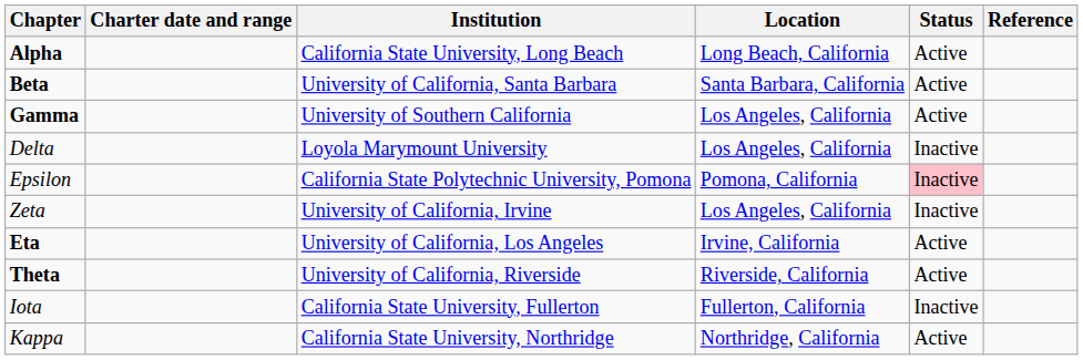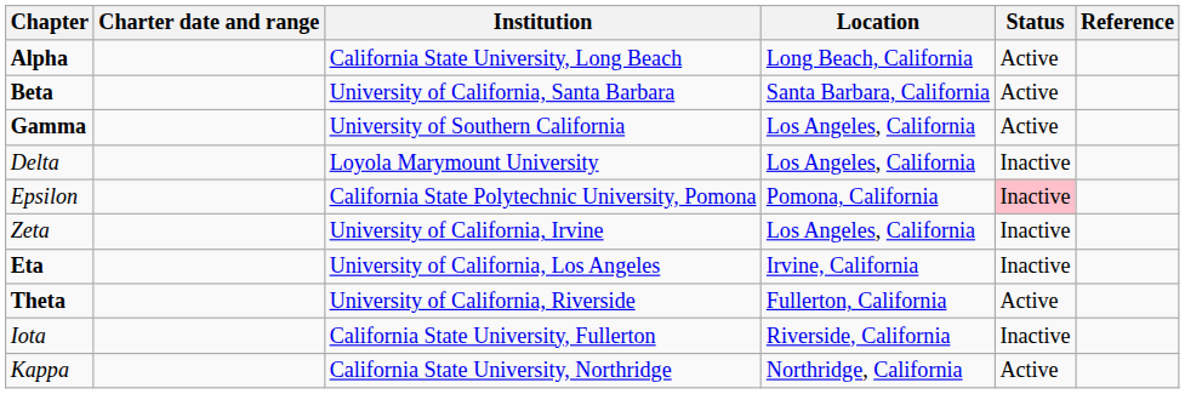Eta | Status: Active -> Inactive
Theta | Location: Riverside, California -> Fullerton, California
Iota | Location: Fullerton, California -> Riverside, California
